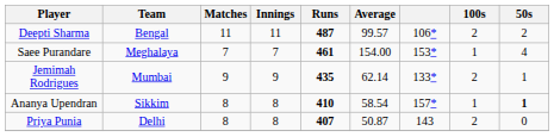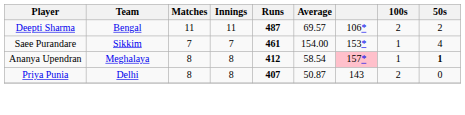Deepti Sharma | Average: 99.57 -> 69.57
Saee Purandare | Team: Meghalaya -> Sikkim
- row: Jemimah Rodrigues | Mumbai | 9 | 9 | 435 | 62.14 | 133* | 2 | 1
Ananya Upendran | Team: Sikkim -> Meghalaya
Ananya Upendran | Runs: 410 -> 412
Ananya Upendran | column 7: no background -> pink background
